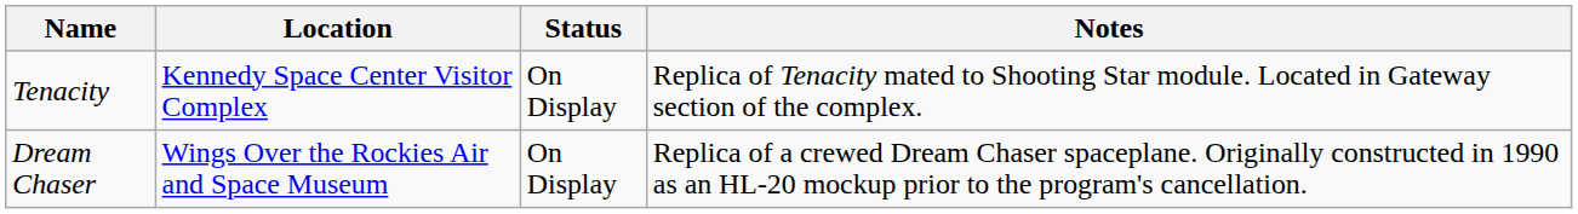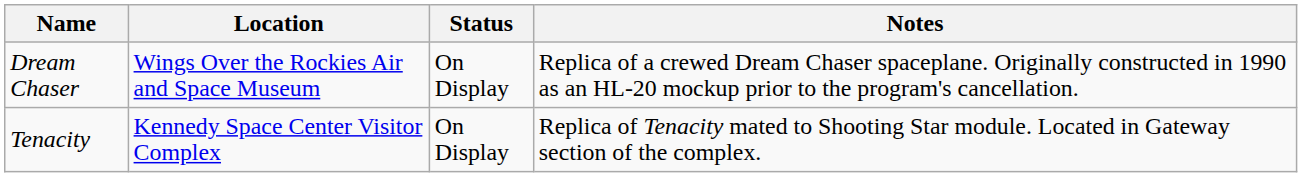rows swapped: Dream Chaser <-> Tenacity
